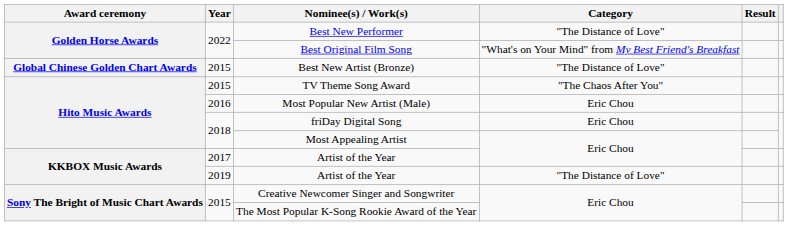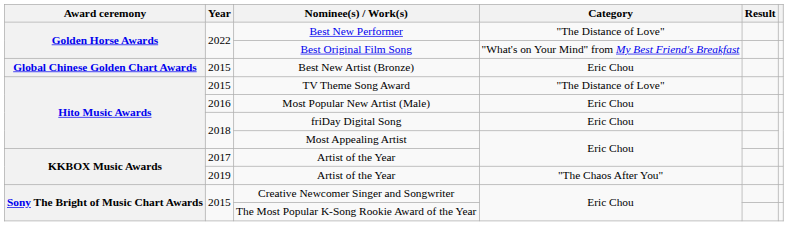Best New Artist (Bronze) | Category: "The Distance of Love" -> Eric Chou
TV Theme Song Award | Category: "The Chaos After You" -> "The Distance of Love"
2019 / Artist of the Year | Category: "The Distance of Love" -> "The Chaos After You"
